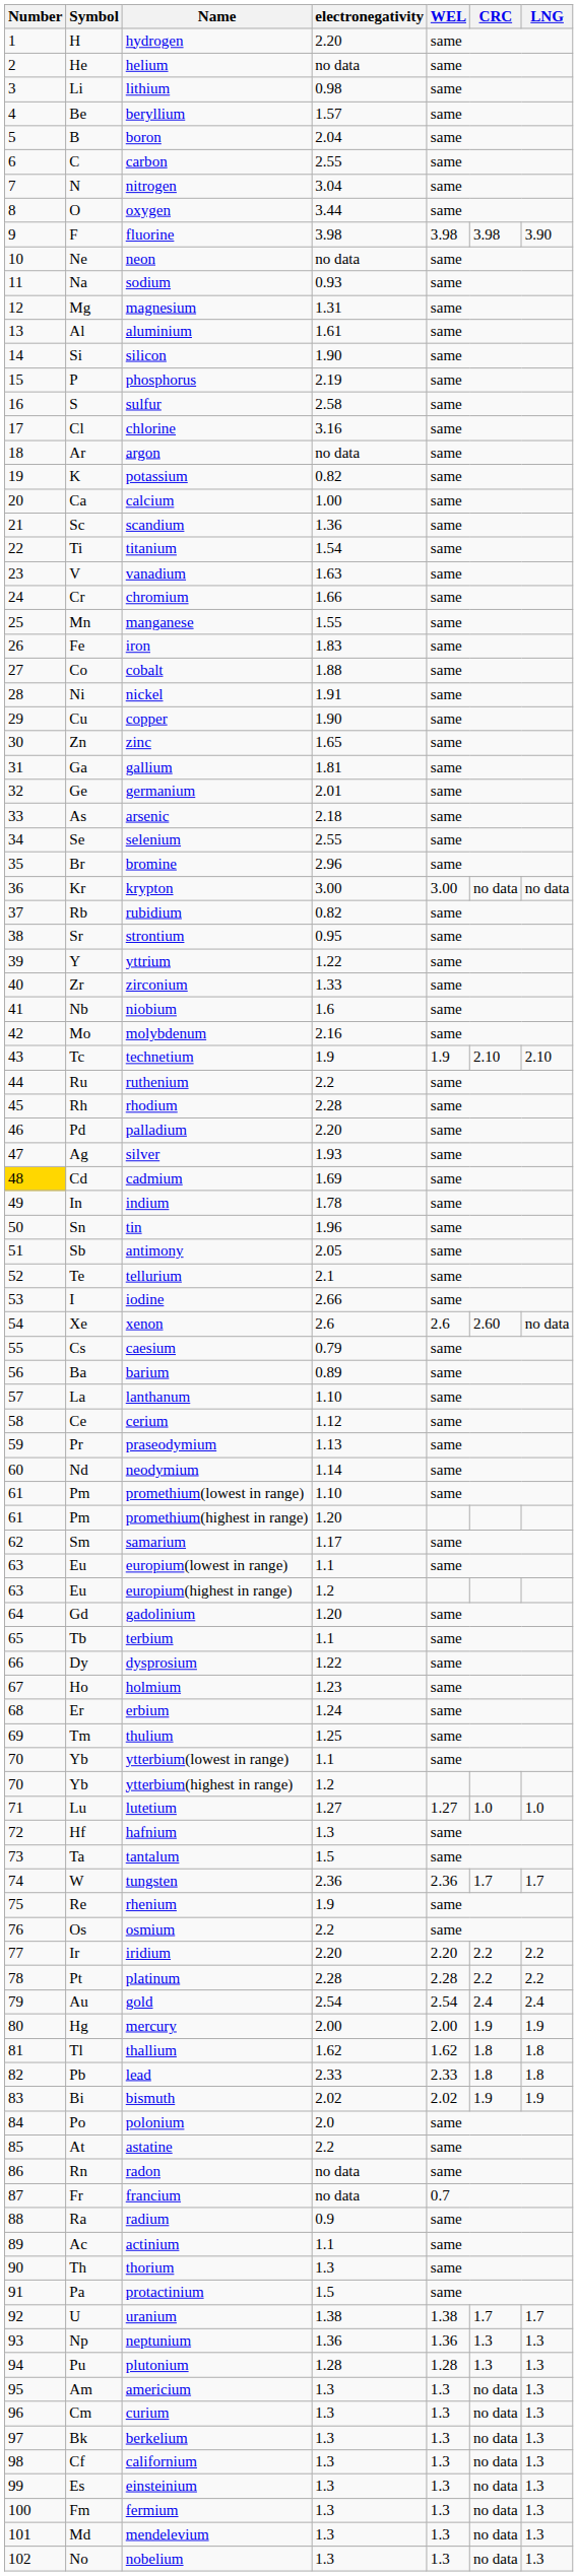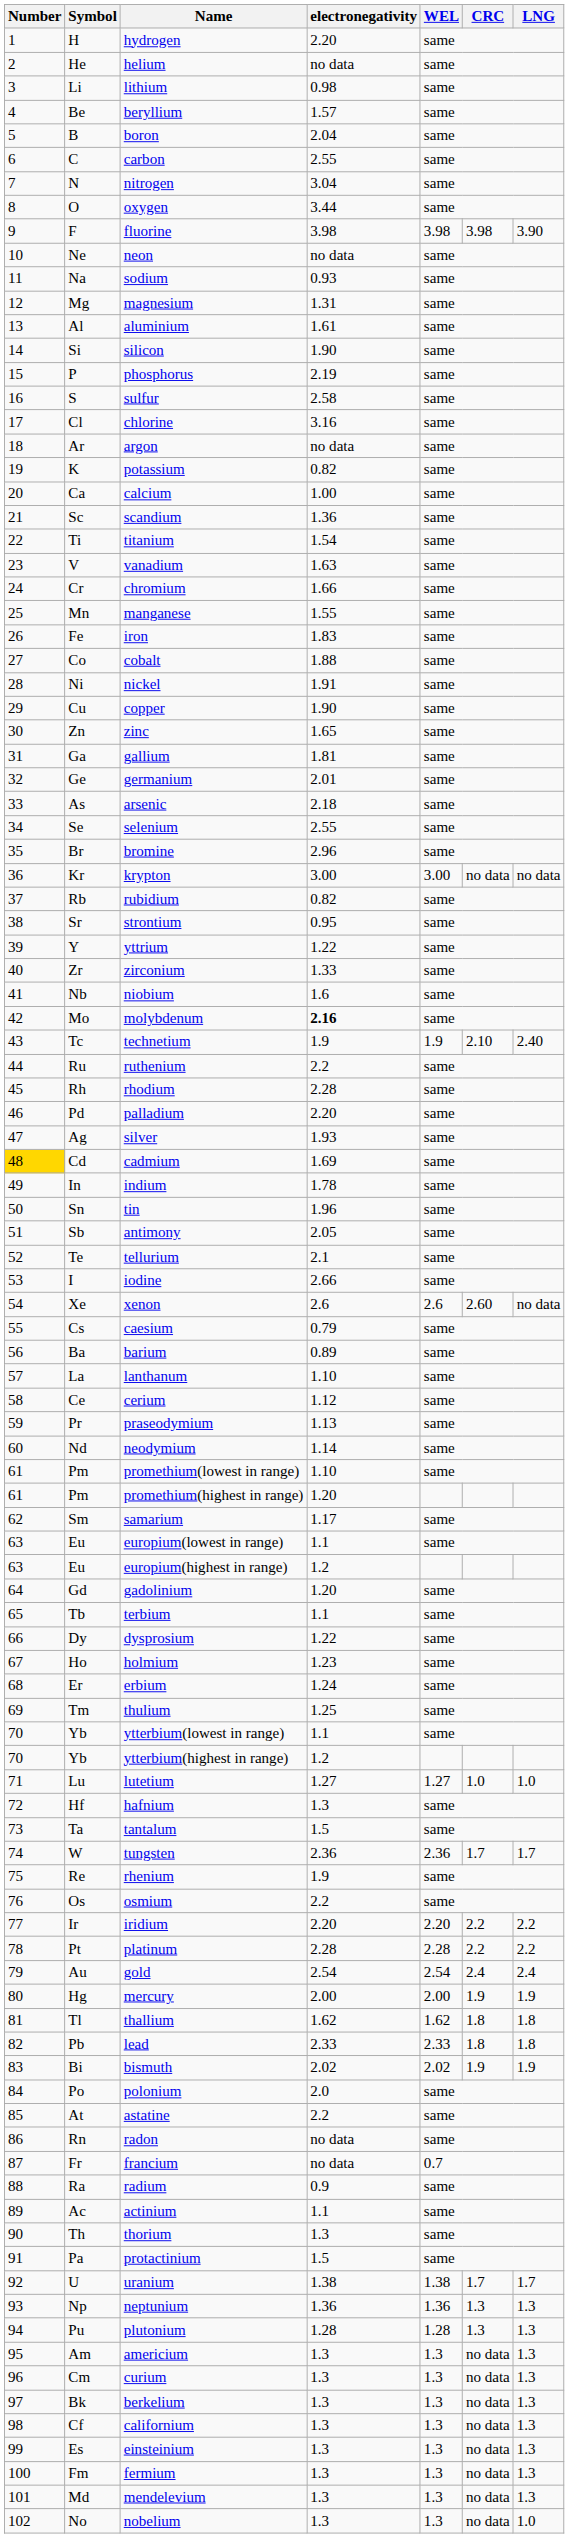molybdenum | electronegativity: normal -> bold
technetium | LNG: 2.10 -> 2.40
nobelium | LNG: 1.3 -> 1.0
